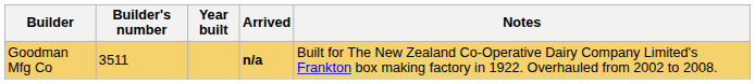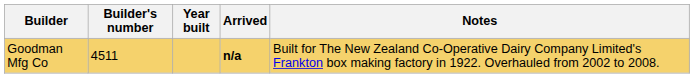Goodman Mfg Co | Builder's number: 3511 -> 4511
